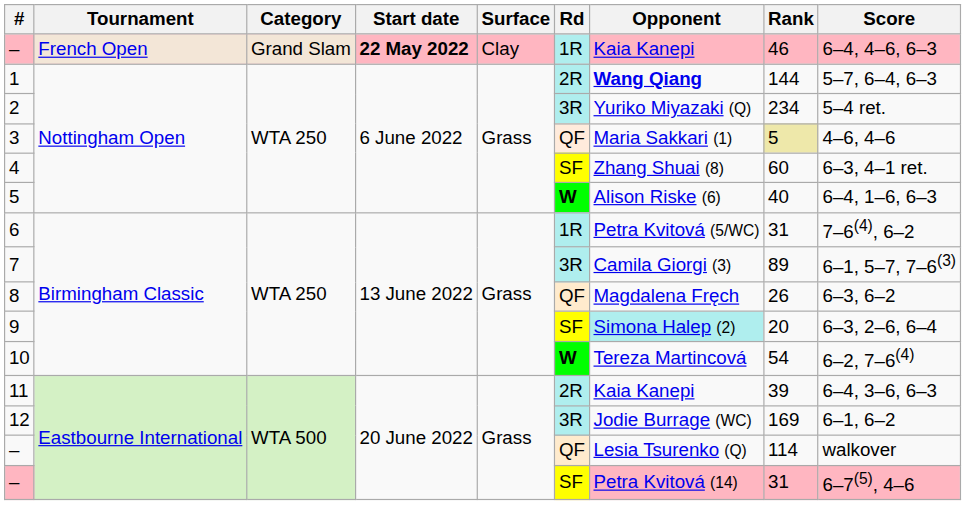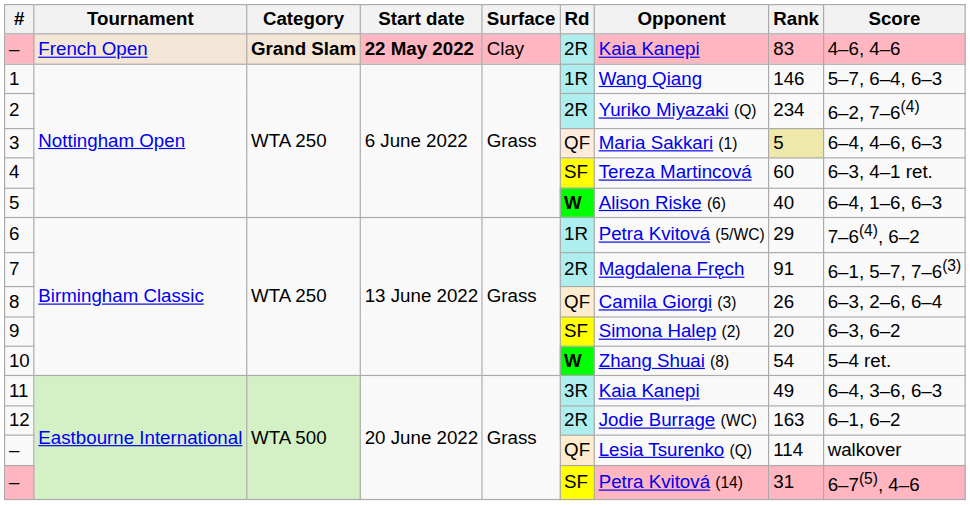– / French Open | Category: normal -> bold
– / French Open | Rd: 1R -> 2R
– / French Open | Rank: 46 -> 83
– / French Open | Score: 6–4, 4–6, 6–3 -> 4–6, 4–6
1 | Rd: 2R -> 1R
1 | Opponent: bold -> normal
1 | Rank: 144 -> 146
2 | Rd: 3R -> 2R
2 | Score: 5–4 ret. -> 6–2, 7–6(4)
3 | Score: 4–6, 4–6 -> 6–4, 4–6, 6–3
4 | Opponent: Zhang Shuai (8) -> Tereza Martincová
6 | Rank: 31 -> 29
7 | Rd: 3R -> 2R
7 | Opponent: Camila Giorgi (3) -> Magdalena Fręch
7 | Rank: 89 -> 91
8 | Opponent: Magdalena Fręch -> Camila Giorgi (3)
8 | Score: 6–3, 6–2 -> 6–3, 2–6, 6–4
9 | Opponent: paleturquoise background -> no background
9 | Score: 6–3, 2–6, 6–4 -> 6–3, 6–2
10 | Opponent: Tereza Martincová -> Zhang Shuai (8)
10 | Score: 6–2, 7–6(4) -> 5–4 ret.
11 | Rd: 2R -> 3R
11 | Rank: 39 -> 49
12 | Rd: 3R -> 2R
12 | Rank: 169 -> 163
